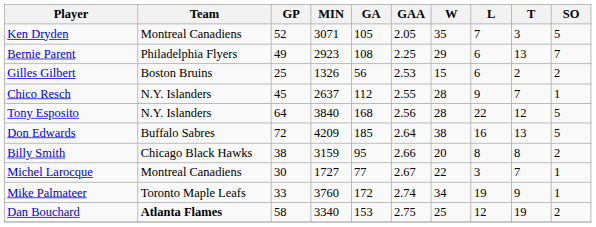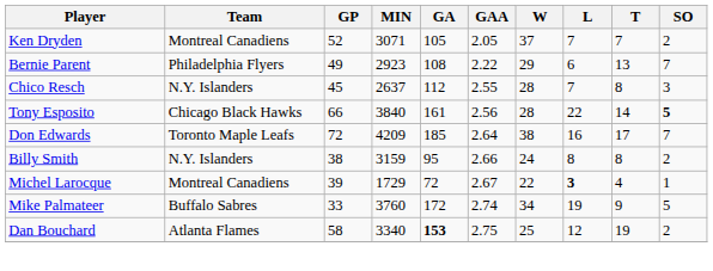Ken Dryden | W: 35 -> 37
Ken Dryden | T: 3 -> 7
Ken Dryden | SO: 5 -> 2
Bernie Parent | GAA: 2.25 -> 2.22
- row: Gilles Gilbert | Boston Bruins | 25 | 1326 | 56 | 2.53 | 15 | 6 | 2 | 2
Chico Resch | L: 9 -> 7
Chico Resch | T: 7 -> 8
Chico Resch | SO: 1 -> 3
Tony Esposito | Team: N.Y. Islanders -> Chicago Black Hawks
Tony Esposito | GP: 64 -> 66
Tony Esposito | GA: 168 -> 161
Tony Esposito | T: 12 -> 14
Tony Esposito | SO: normal -> bold
Don Edwards | Team: Buffalo Sabres -> Toronto Maple Leafs
Don Edwards | T: 13 -> 17
Don Edwards | SO: 5 -> 7
Billy Smith | Team: Chicago Black Hawks -> N.Y. Islanders
Billy Smith | W: 20 -> 24
Michel Larocque | GP: 30 -> 39
Michel Larocque | MIN: 1727 -> 1729
Michel Larocque | GA: 77 -> 72
Michel Larocque | L: normal -> bold
Michel Larocque | T: 7 -> 4
Mike Palmateer | Team: Toronto Maple Leafs -> Buffalo Sabres
Mike Palmateer | SO: 1 -> 5
Dan Bouchard | Team: bold -> normal
Dan Bouchard | GA: normal -> bold
